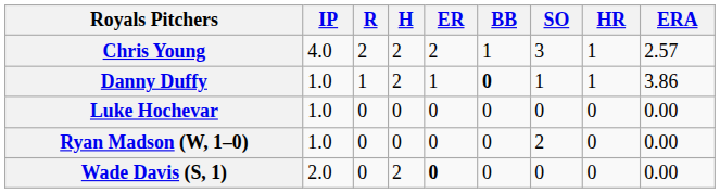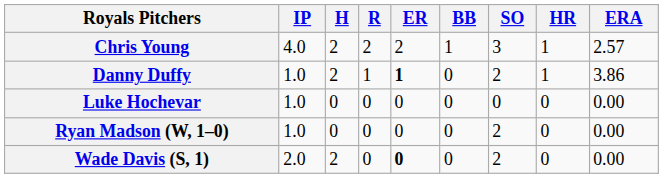columns swapped: H <-> R
Danny Duffy | ER: normal -> bold
Danny Duffy | BB: bold -> normal
Danny Duffy | SO: 1 -> 2
Wade Davis (S, 1) | SO: 0 -> 2
